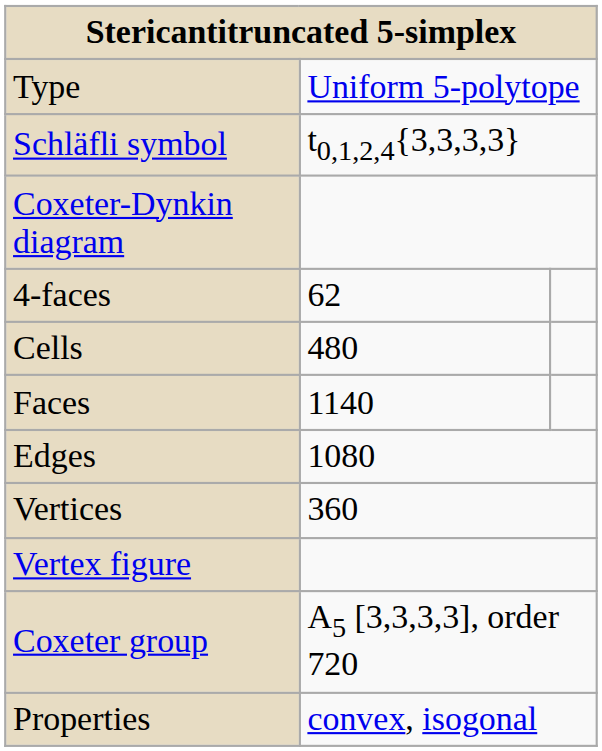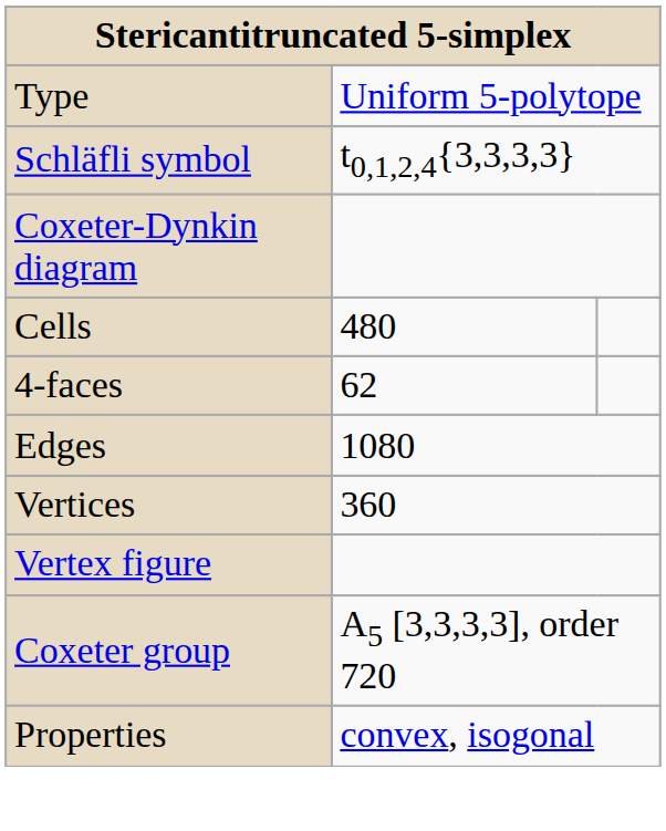rows swapped: 4-faces <-> Cells
- row: Faces | 1140
